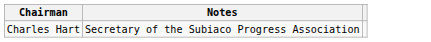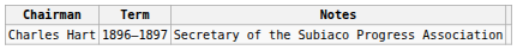+ column: Term | 1896–1897
